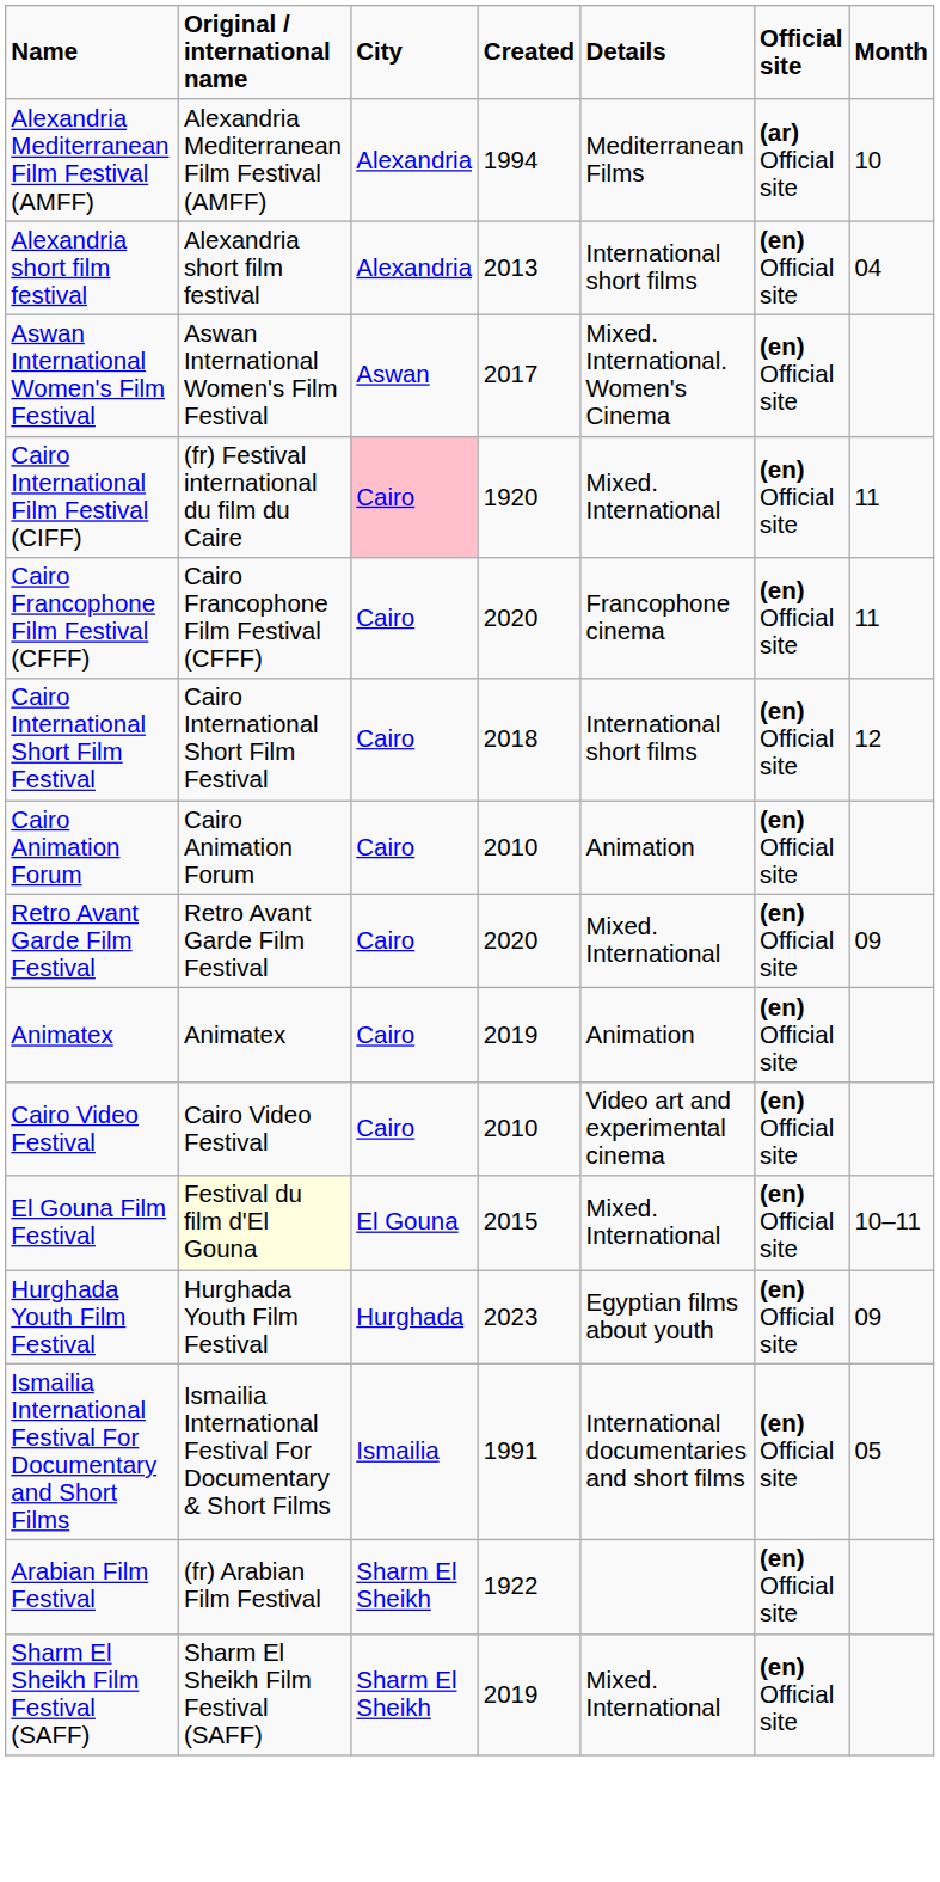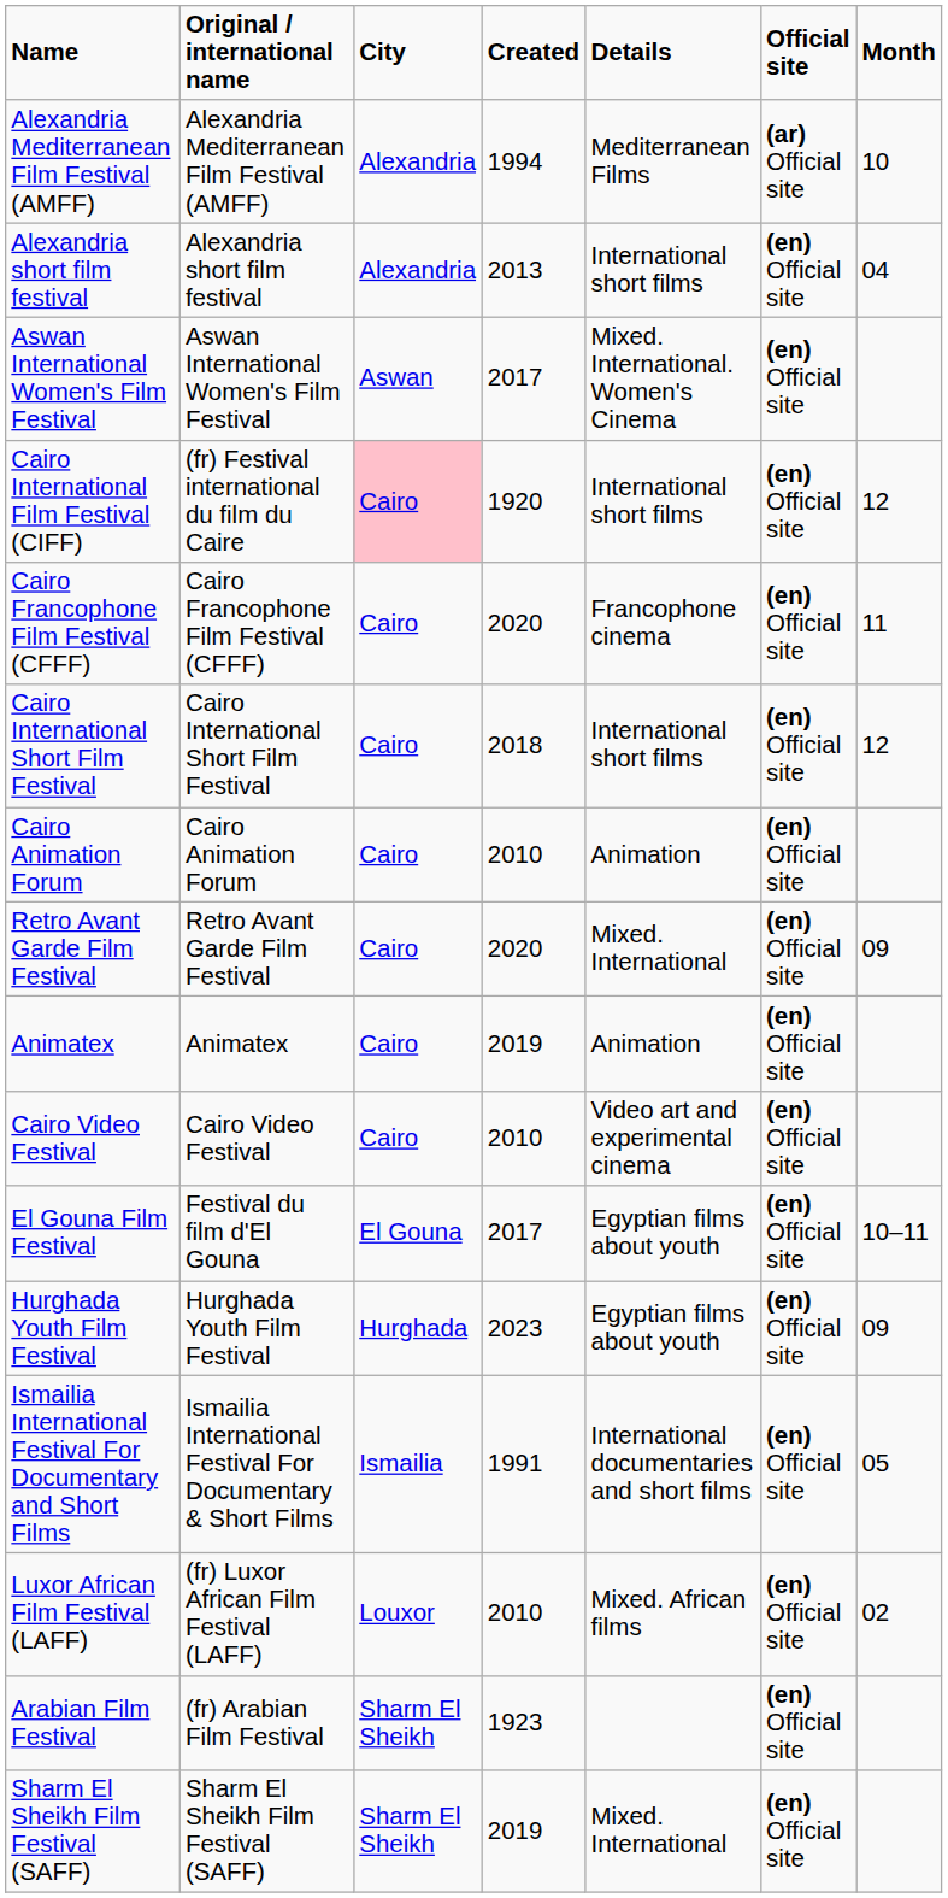Cairo International Film Festival (CIFF) | Details: Mixed. International -> International short films
Cairo International Film Festival (CIFF) | Month: 11 -> 12
El Gouna Film Festival | Original / international name: lightyellow background -> no background
El Gouna Film Festival | Created: 2015 -> 2017
El Gouna Film Festival | Details: Mixed. International -> Egyptian films about youth
+ row: Luxor African Film Festival (LAFF) | (fr) Luxor African Film Festival (LAFF) | Louxor | 2010 | Mixed. African films | (en) Official site | 02
Arabian Film Festival | Created: 1922 -> 1923
